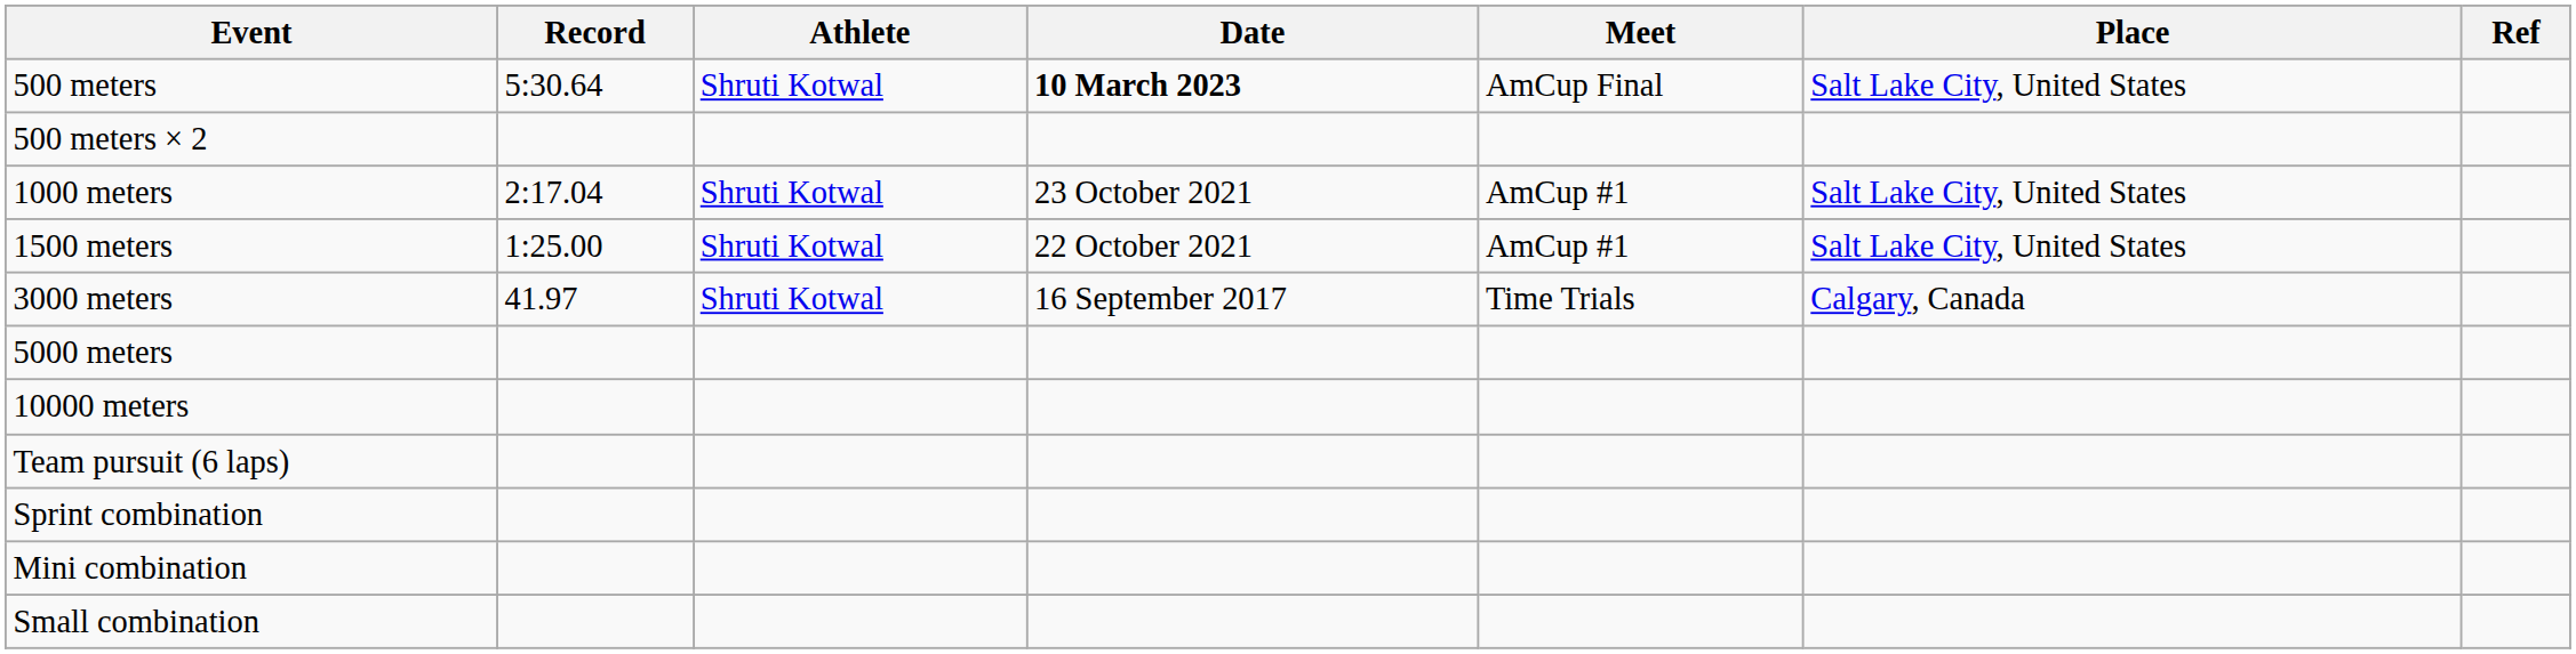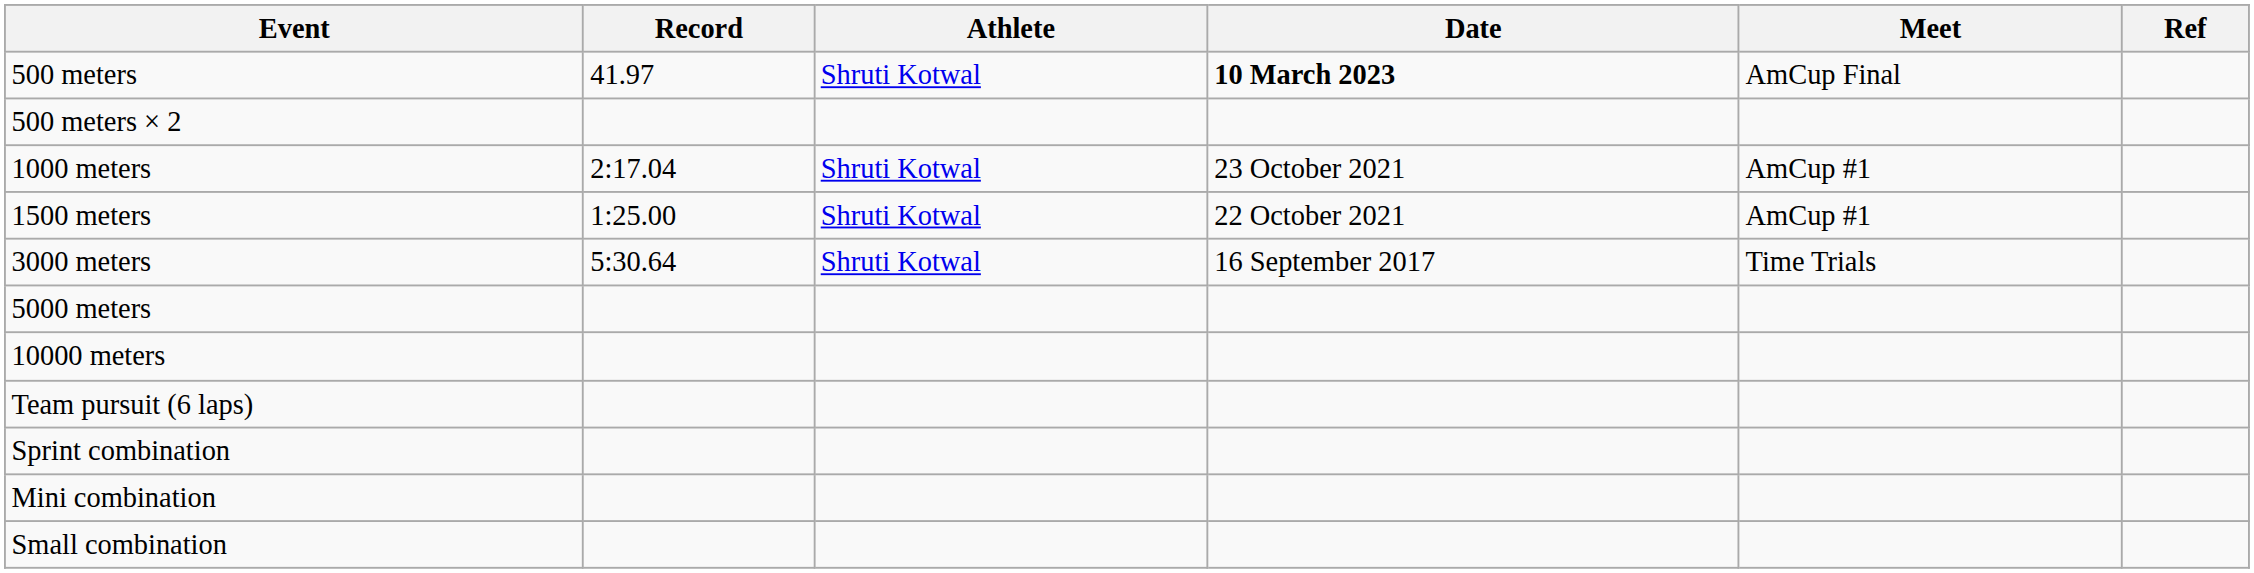- column: Place | Salt Lake City, United States | Salt Lake City, United States | Salt Lake City, United States | Calgary, Canada
500 meters | Record: 5:30.64 -> 41.97
3000 meters | Record: 41.97 -> 5:30.64
